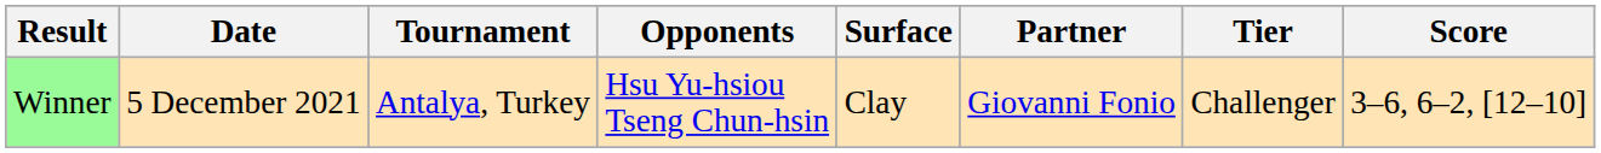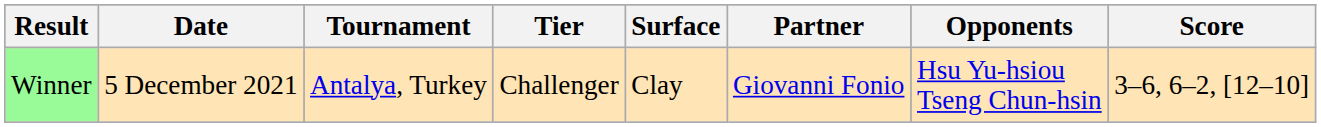columns swapped: Tier <-> Opponents
